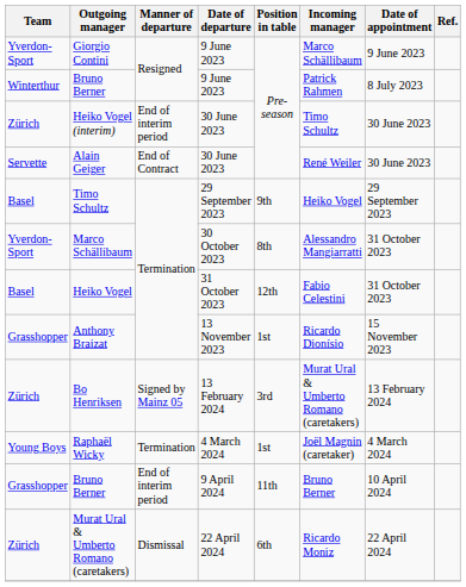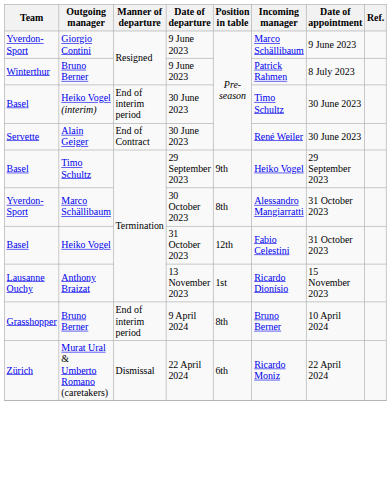Heiko Vogel (interim) | Team: Zürich -> Basel
Anthony Braizat | Team: Grasshopper -> Lausanne Ouchy
- row: Zürich | Bo Henriksen | Signed by Mainz 05 | 13 February 2024 | 3rd | Murat Ural & Umberto Romano (caretakers) | 13 February 2024
- row: Young Boys | Raphaël Wicky | Termination | 4 March 2024 | 1st | Joël Magnin (caretaker) | 4 March 2024
Bruno Berner / 9 April 2024 | Position in table: 11th -> 8th
